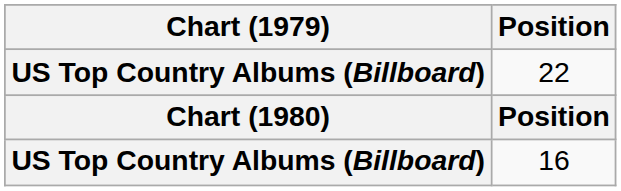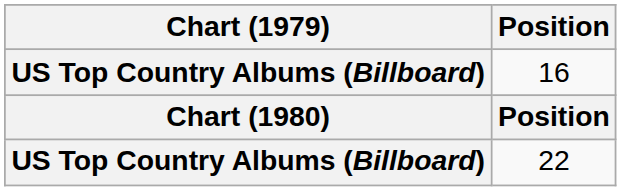rows swapped: 22 <-> 16
